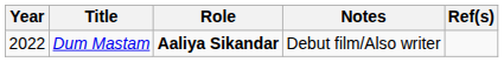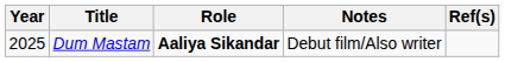Dum Mastam | Year: 2022 -> 2025
